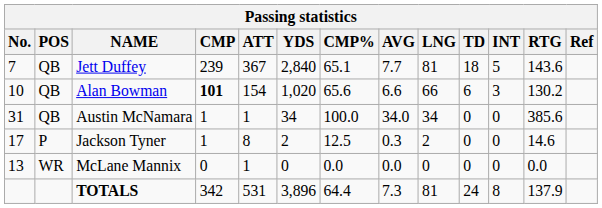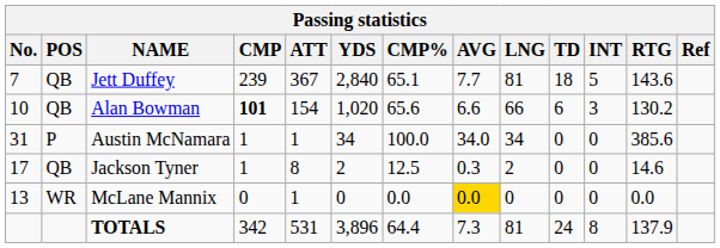Austin McNamara | POS: QB -> P
Jackson Tyner | POS: P -> QB
McLane Mannix | AVG: no background -> gold background
